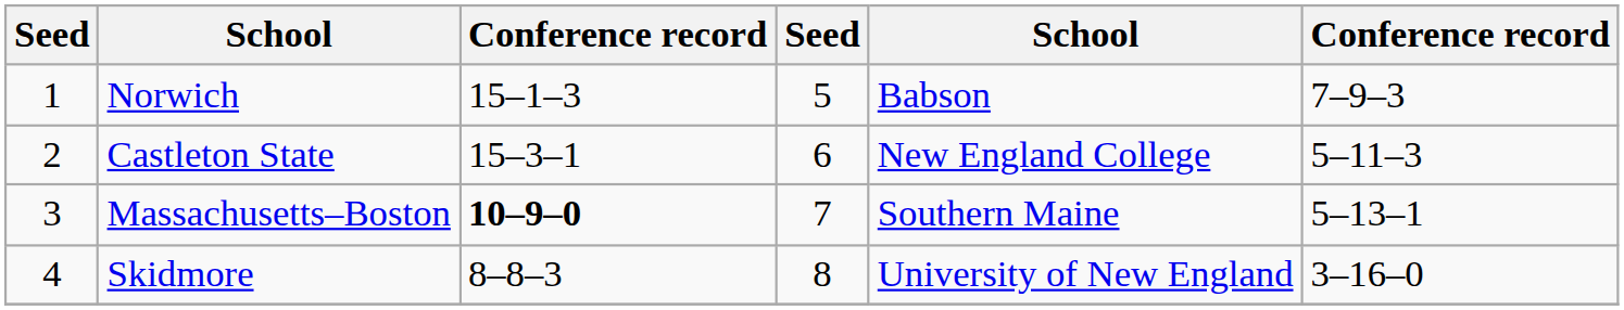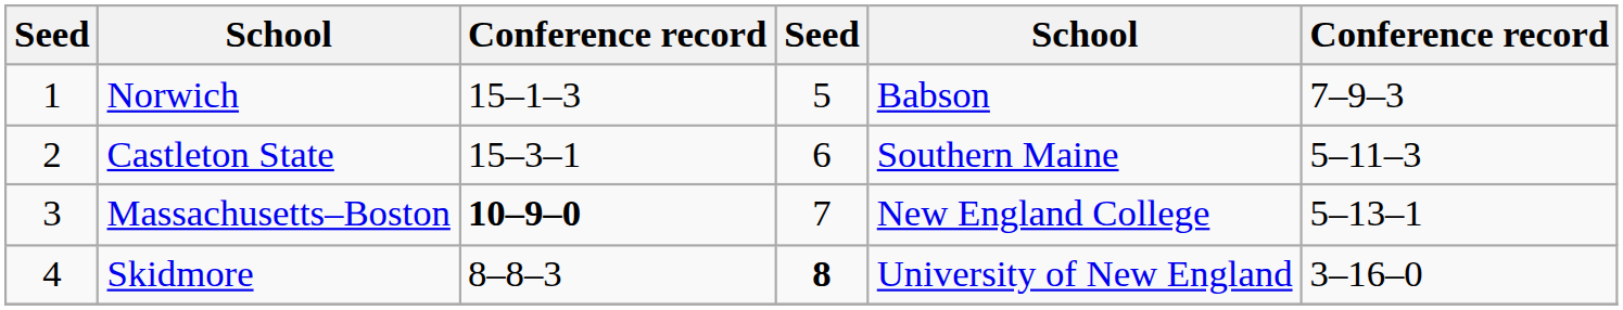Castleton State | column 5: New England College -> Southern Maine
Massachusetts–Boston | column 5: Southern Maine -> New England College
Skidmore | column 4: normal -> bold
